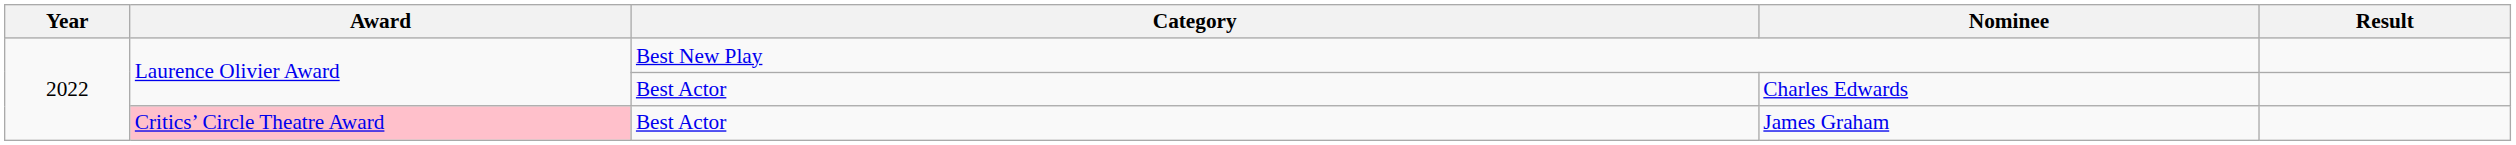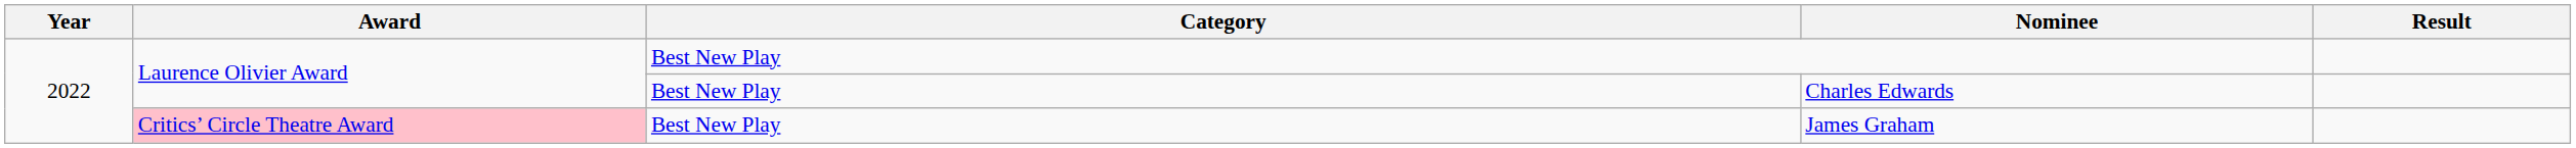Charles Edwards | Category: Best Actor -> Best New Play
James Graham | Category: Best Actor -> Best New Play
